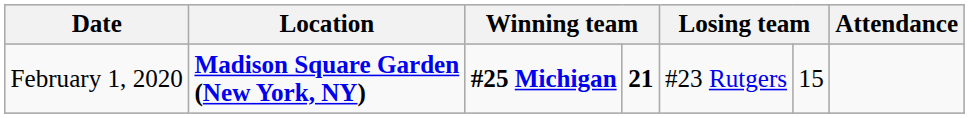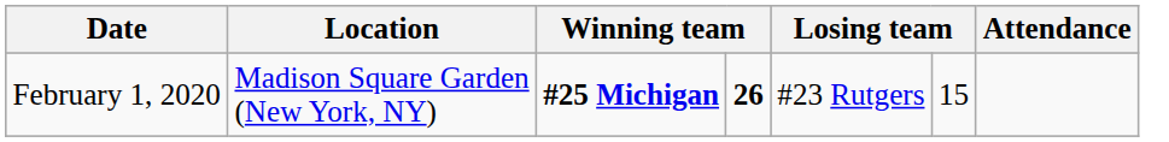February 1, 2020 | Location: bold -> normal
February 1, 2020 | column 4: 21 -> 26
